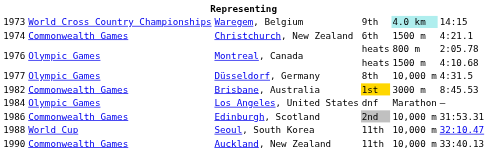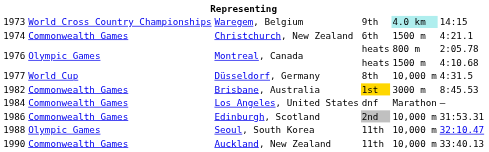Düsseldorf, Germany | column 2: Olympic Games -> World Cup
Los Angeles, United States | column 2: Olympic Games -> Commonwealth Games
Seoul, South Korea | column 2: World Cup -> Olympic Games
